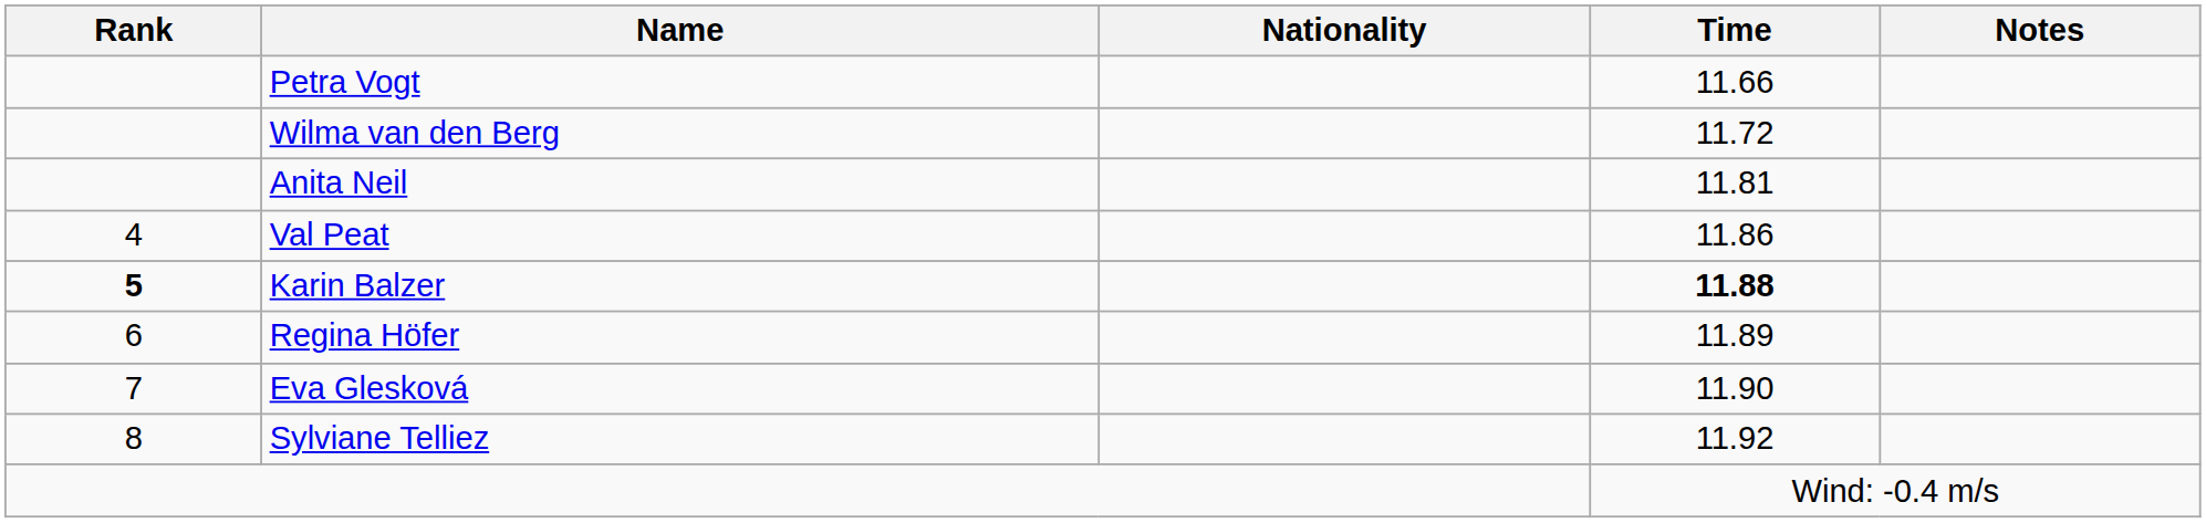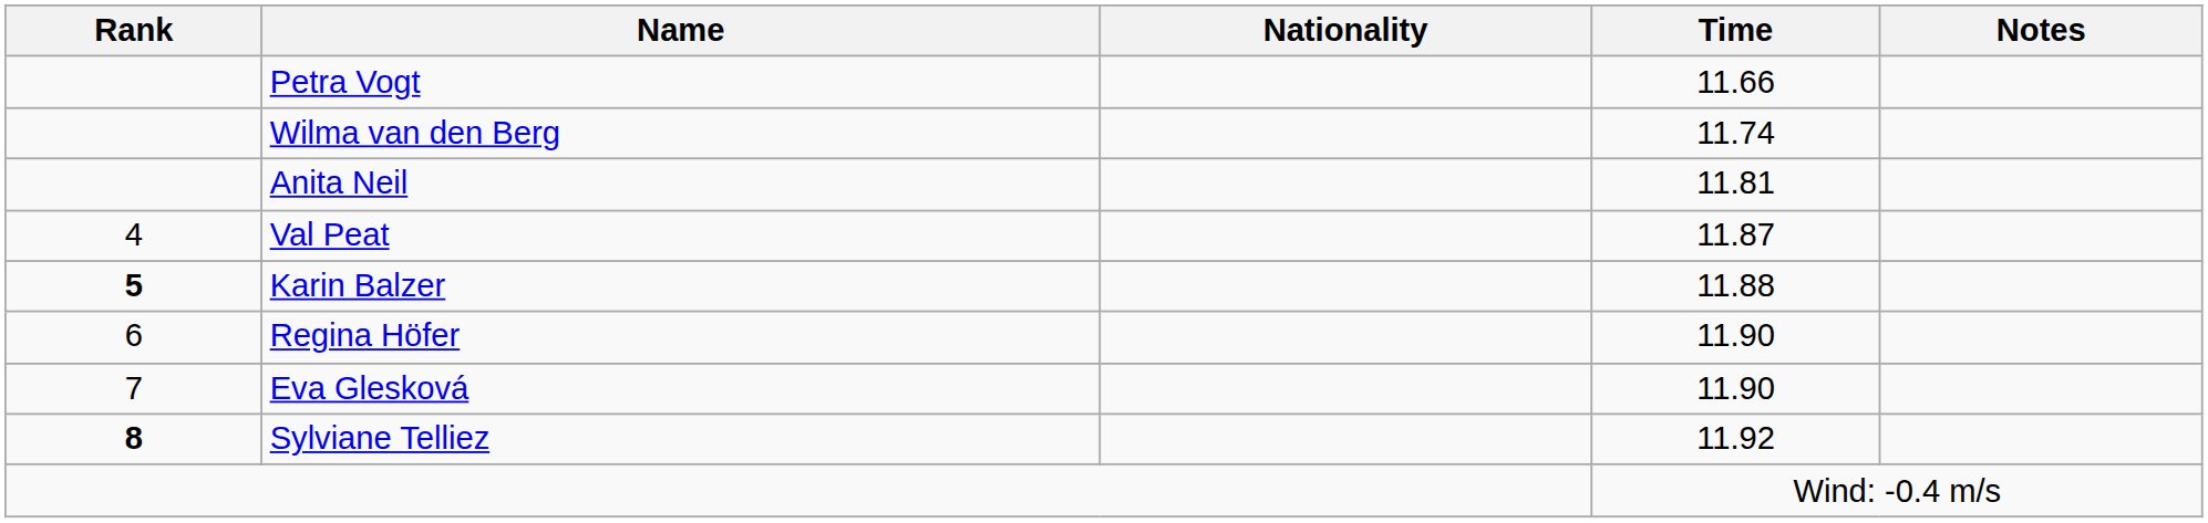Wilma van den Berg | Time: 11.72 -> 11.74
Val Peat | Time: 11.86 -> 11.87
Karin Balzer | Time: bold -> normal
Regina Höfer | Time: 11.89 -> 11.90
Sylviane Telliez | Rank: normal -> bold
